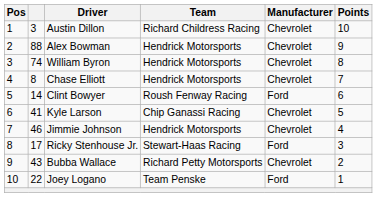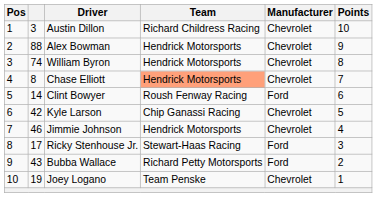Chase Elliott | Team: no background -> lightsalmon background
Kyle Larson | column 2: 41 -> 42
Bubba Wallace | Manufacturer: Chevrolet -> Ford
Joey Logano | column 2: 22 -> 19
Joey Logano | Manufacturer: Ford -> Chevrolet
